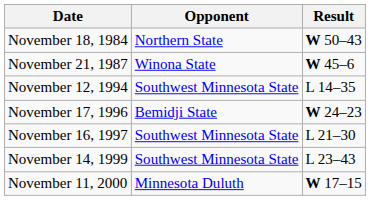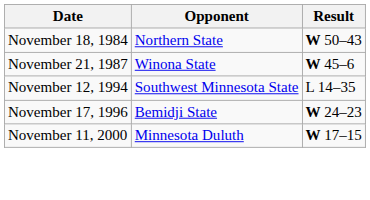- row: November 16, 1997 | Southwest Minnesota State | L 21–30
- row: November 14, 1999 | Southwest Minnesota State | L 23–43
